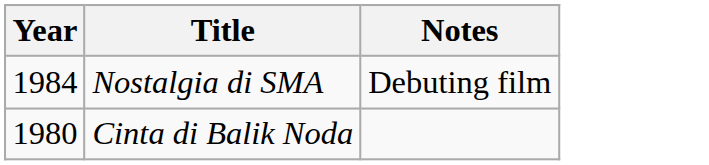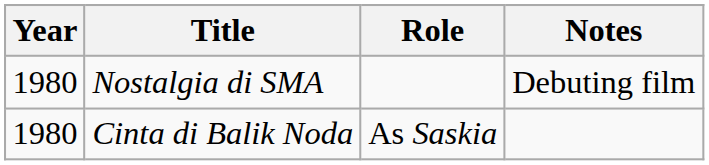+ column: Role | As Saskia
Nostalgia di SMA | Year: 1984 -> 1980
